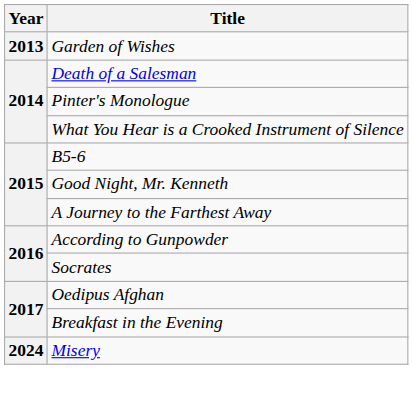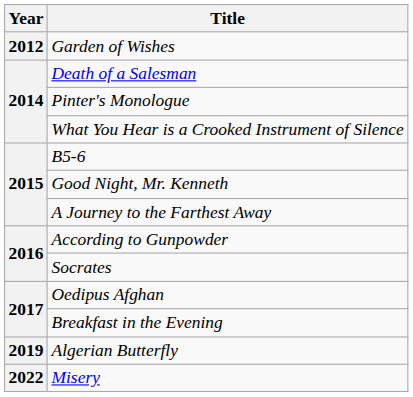Garden of Wishes | Year: 2013 -> 2012
+ row: 2019 | Algerian Butterfly
Misery | Year: 2024 -> 2022
